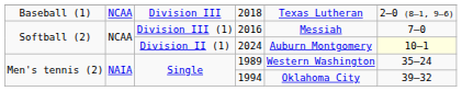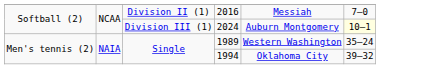- row: Baseball (1) | NCAA | Division III | 2018 | Texas Lutheran | 2–0 (8–1, 9–6)
2016 | column 3: Division III (1) -> Division II (1)
2024 | column 3: Division II (1) -> Division III (1)
